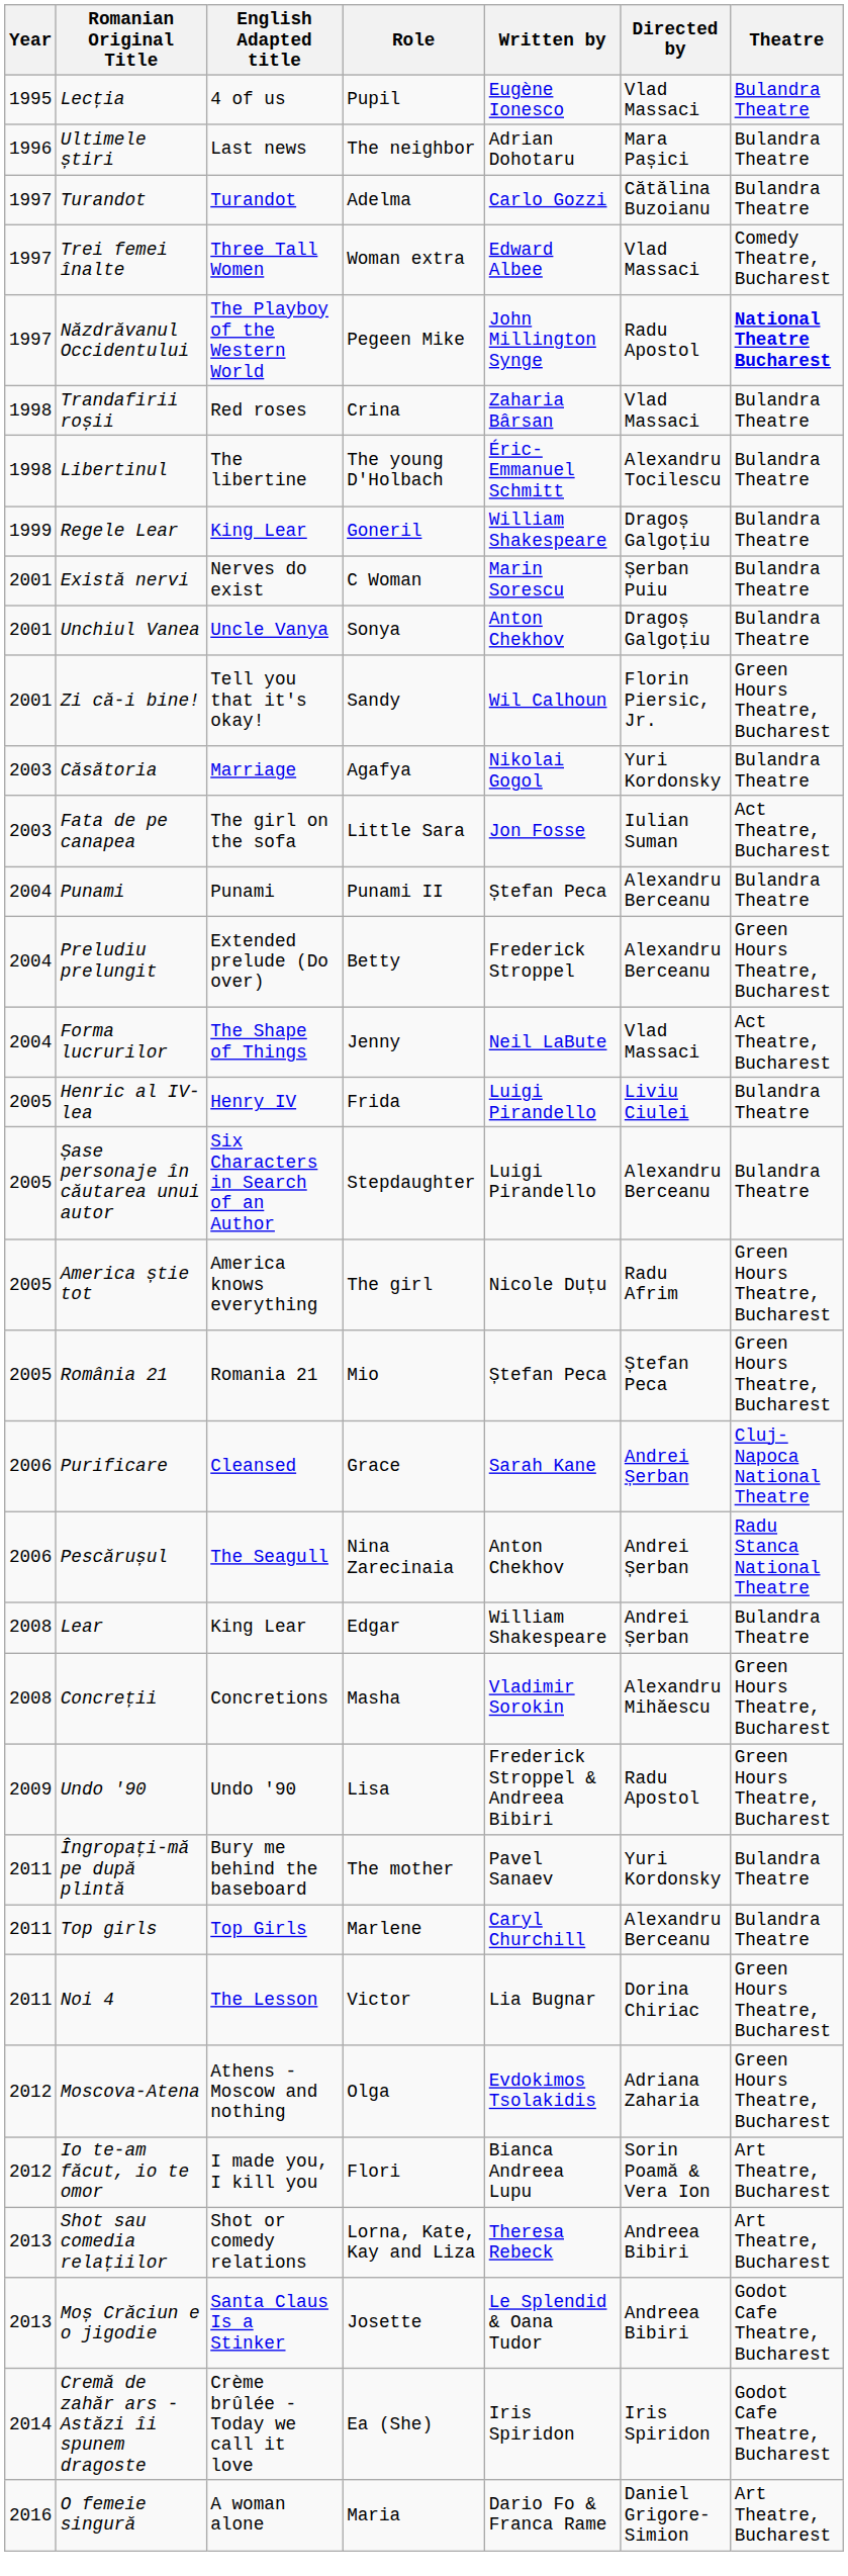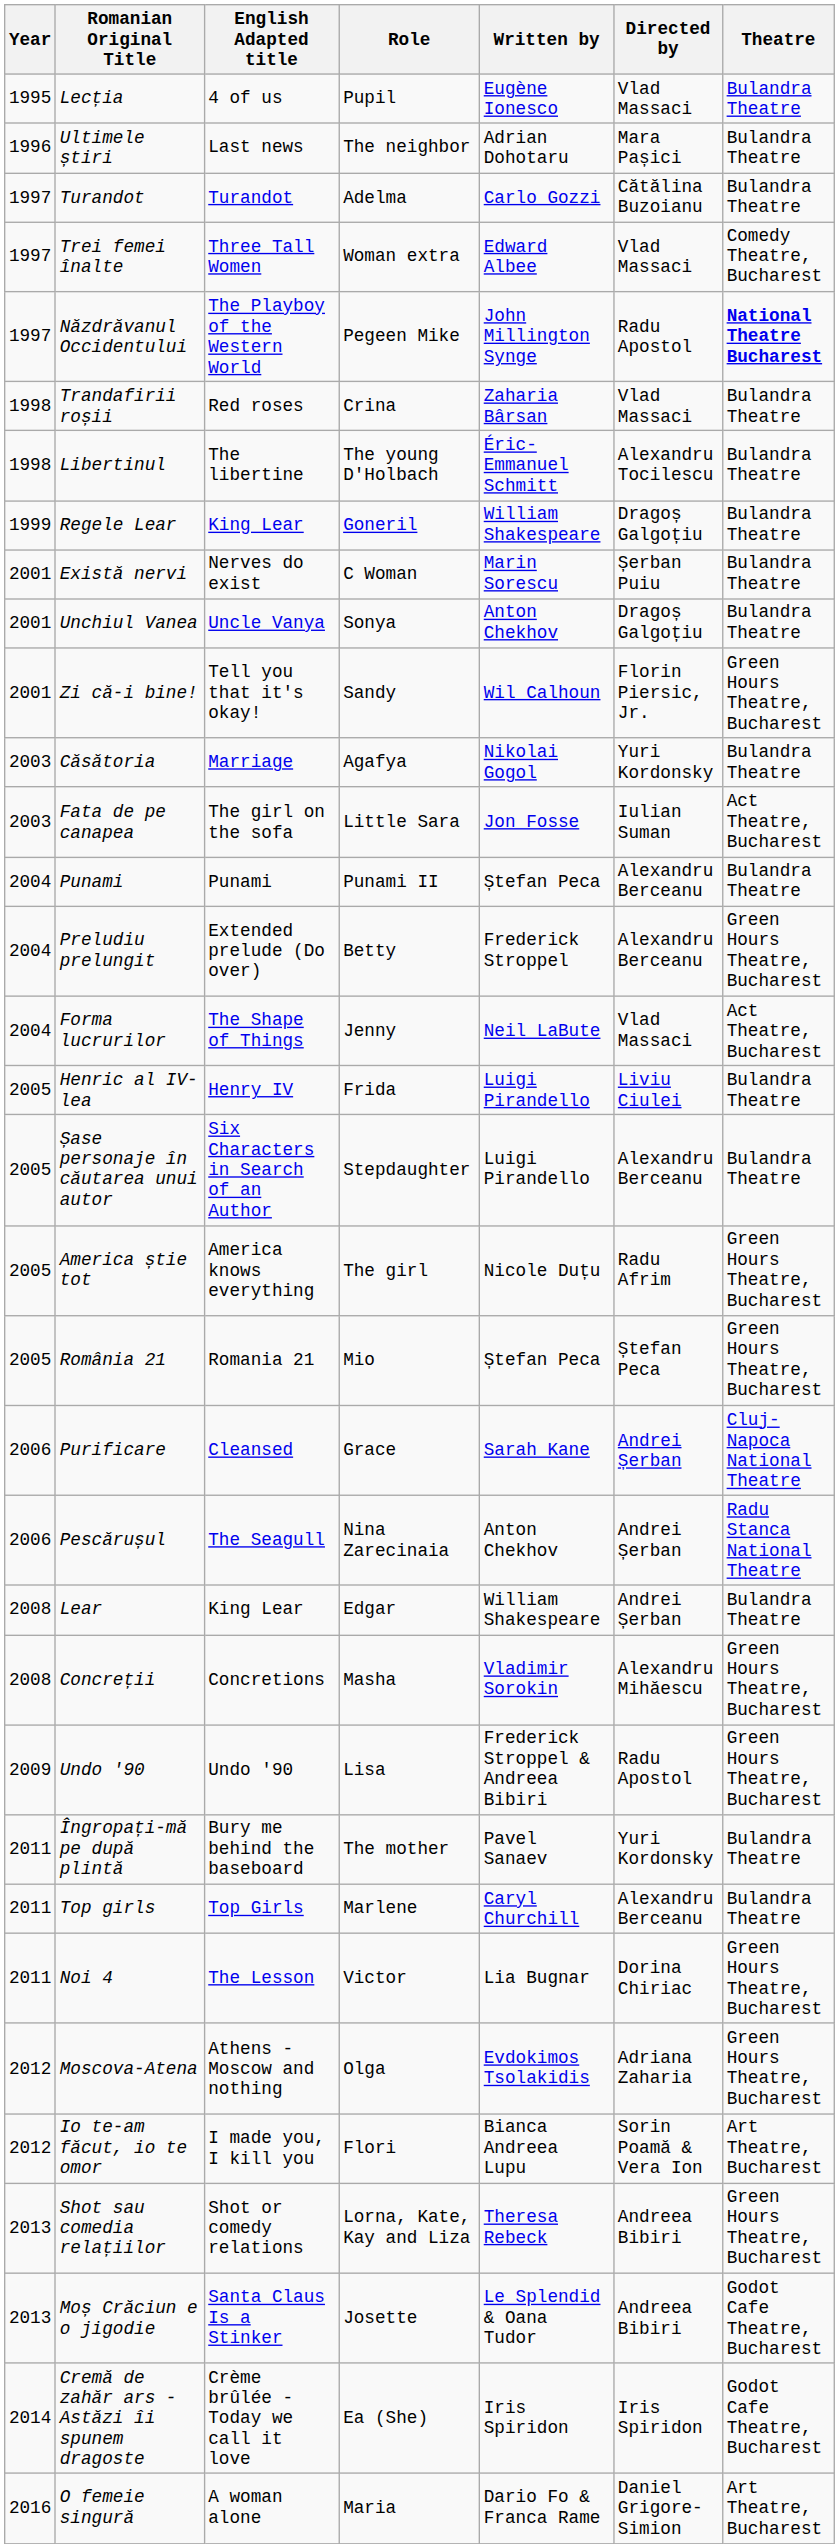Shot sau comedia relațiilor | Theatre: Art Theatre, Bucharest -> Green Hours Theatre, Bucharest
